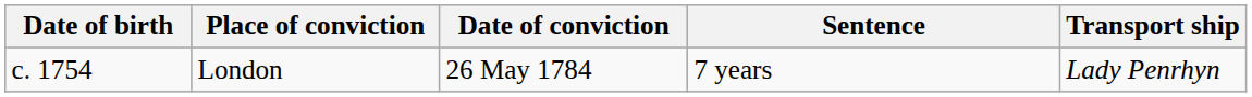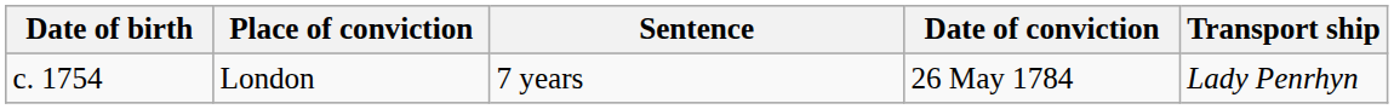columns swapped: Date of conviction <-> Sentence
